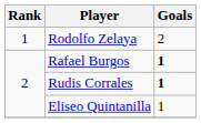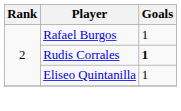- row: 1 | Rodolfo Zelaya | 2
Rafael Burgos | Goals: bold -> normal
